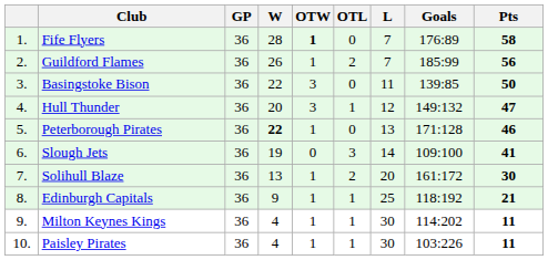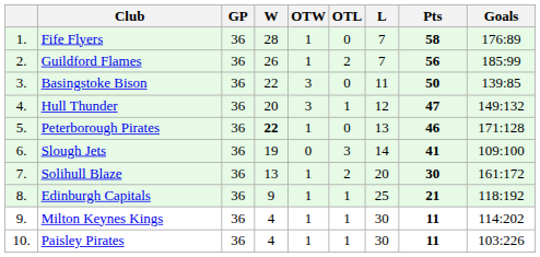columns swapped: Goals <-> Pts
Fife Flyers | OTW: bold -> normal
